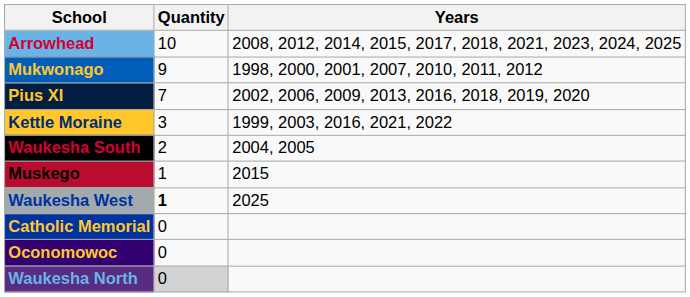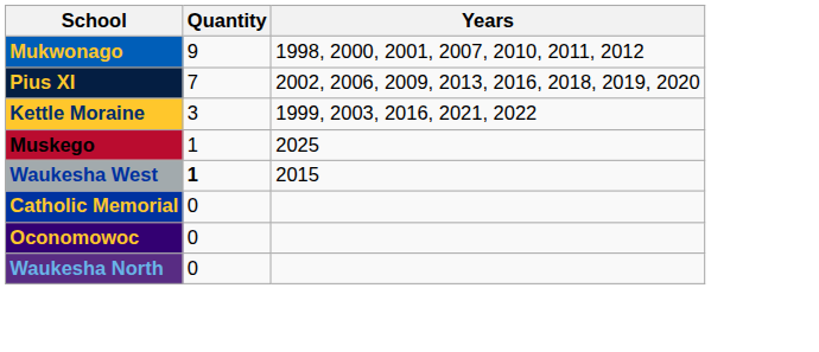- row: Arrowhead | 10 | 2008, 2012, 2014, 2015, 2017, 2018, 2021, 2023, 2024, 2025
- row: Waukesha South | 2 | 2004, 2005
Muskego | Years: 2015 -> 2025
Waukesha West | Years: 2025 -> 2015
Waukesha North | Quantity: lightgrey background -> no background
